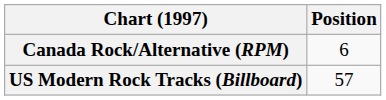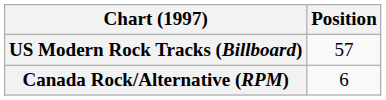rows swapped: Canada Rock/Alternative (RPM) <-> US Modern Rock Tracks (Billboard)
